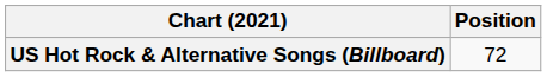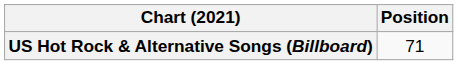US Hot Rock & Alternative Songs (Billboard) | Position: 72 -> 71
